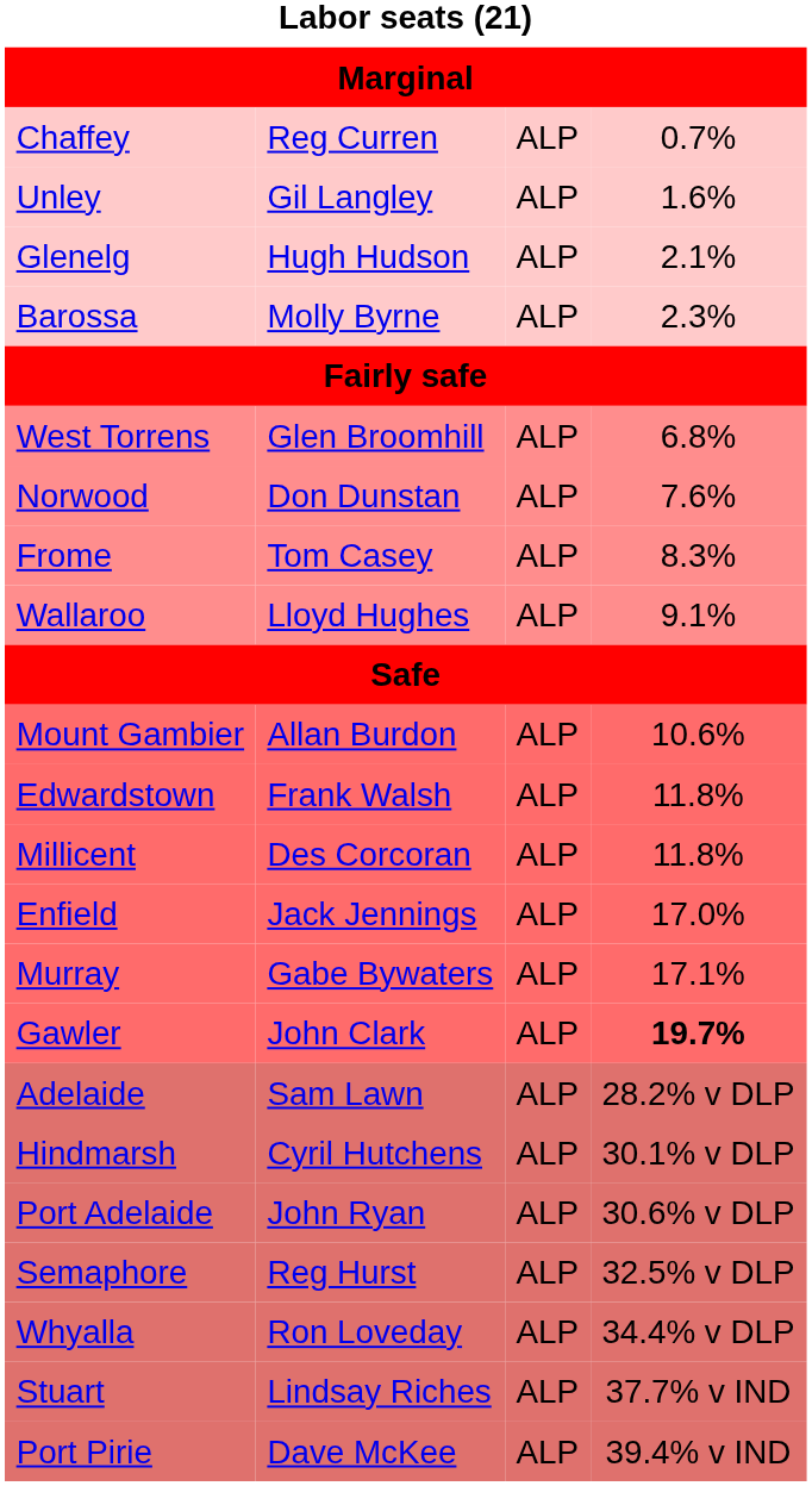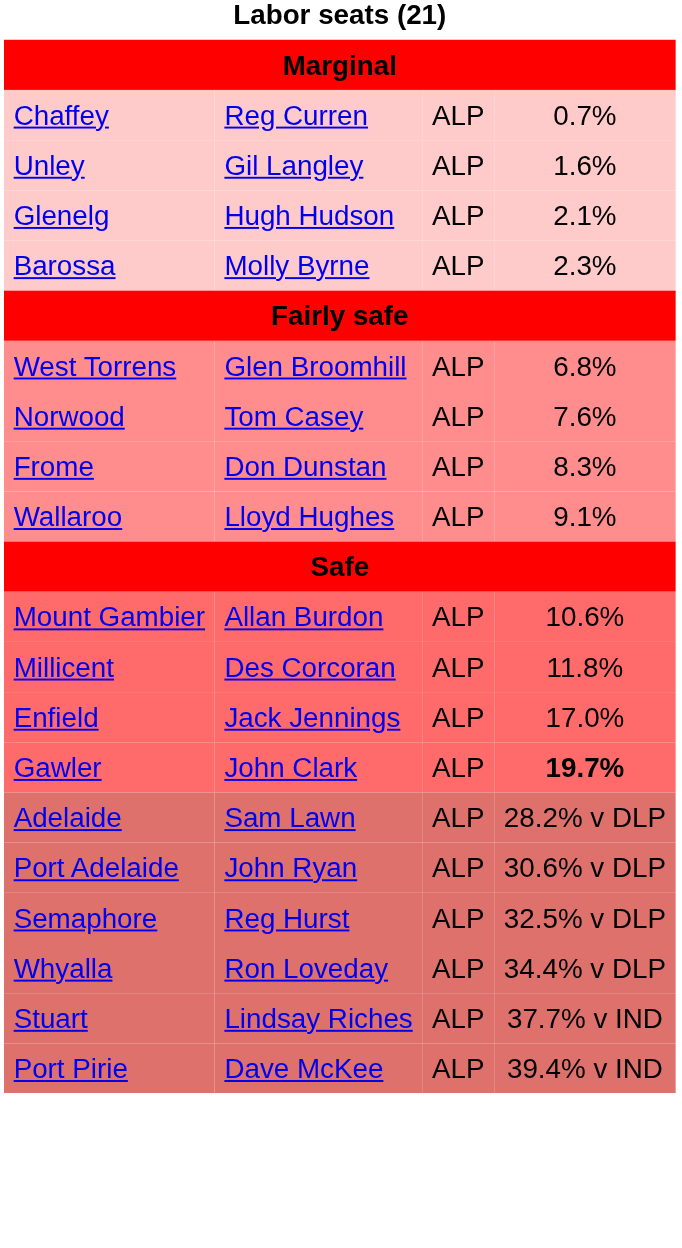Norwood | column 2: Don Dunstan -> Tom Casey
Frome | column 2: Tom Casey -> Don Dunstan
- row: Edwardstown | Frank Walsh | ALP | 11.8%
- row: Murray | Gabe Bywaters | ALP | 17.1%
- row: Hindmarsh | Cyril Hutchens | ALP | 30.1% v DLP
